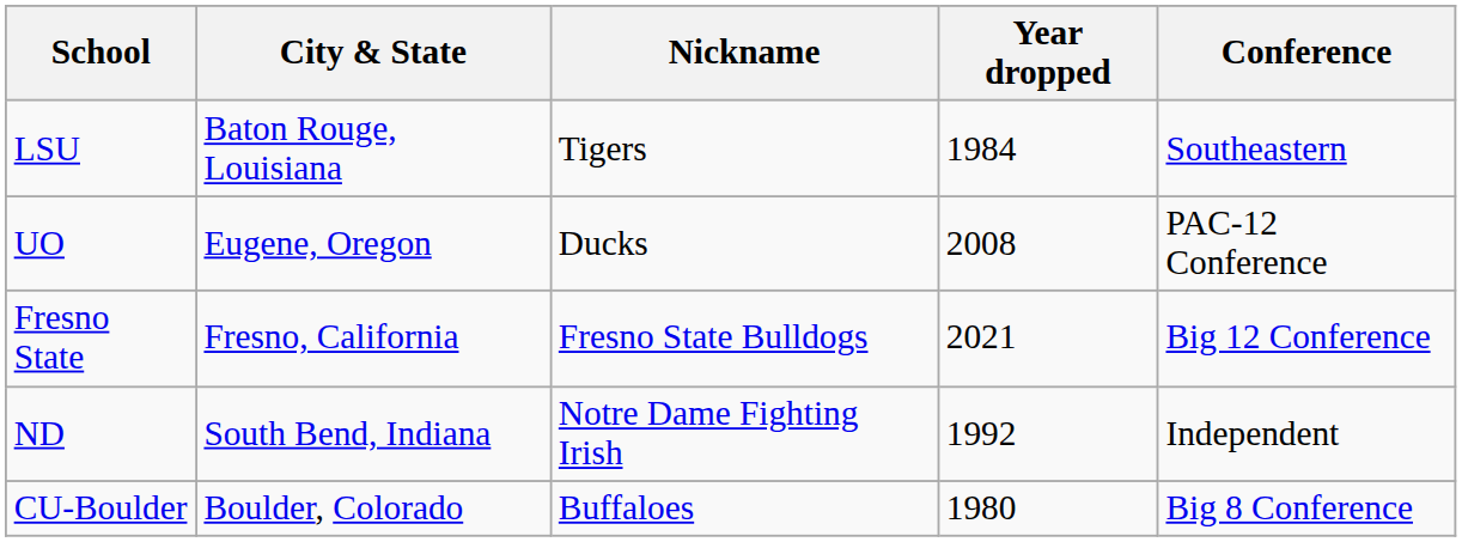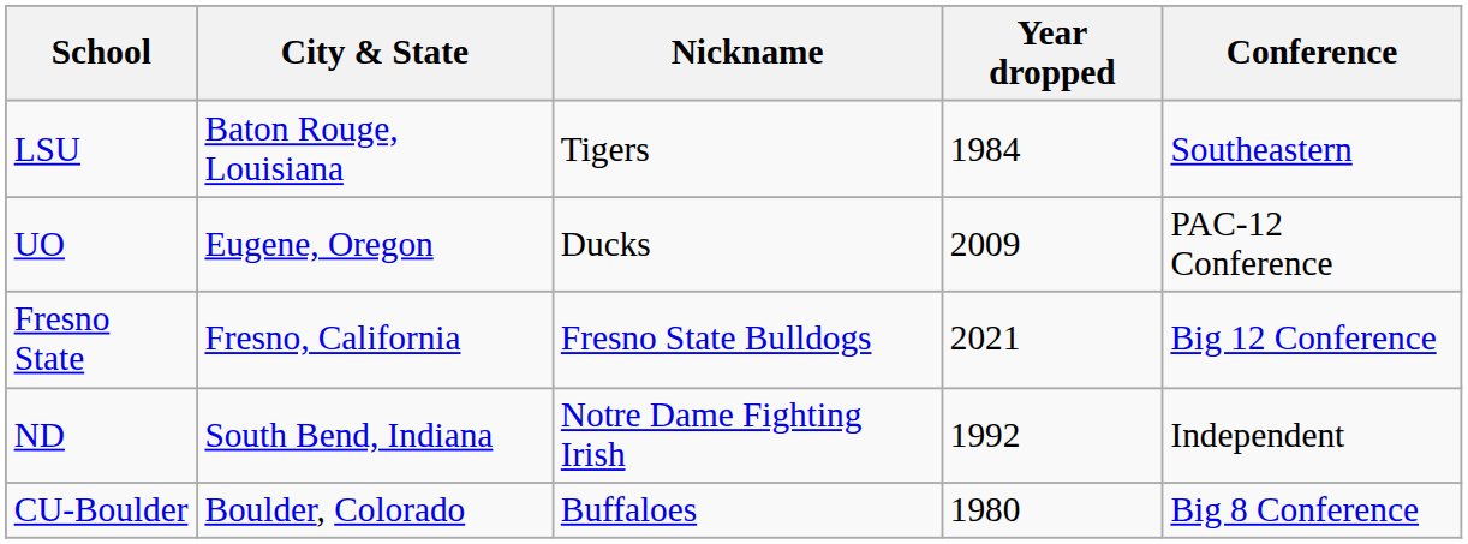UO | Year dropped: 2008 -> 2009
